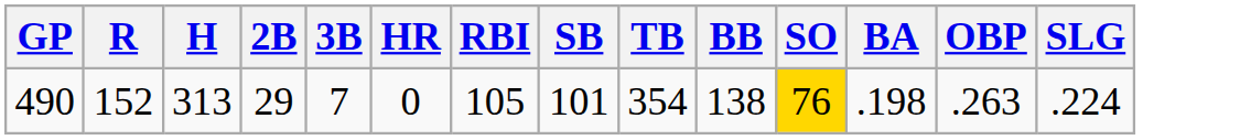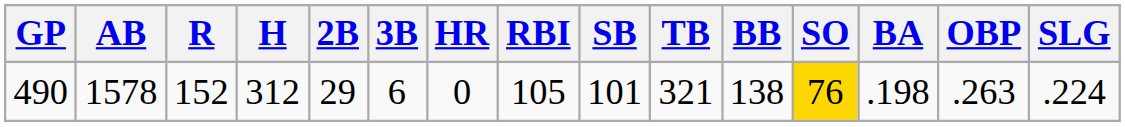+ column: AB | 1578
490 | H: 313 -> 312
490 | 3B: 7 -> 6
490 | TB: 354 -> 321
